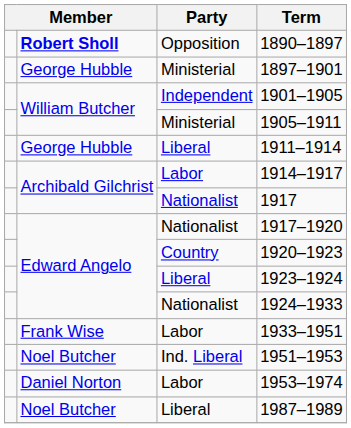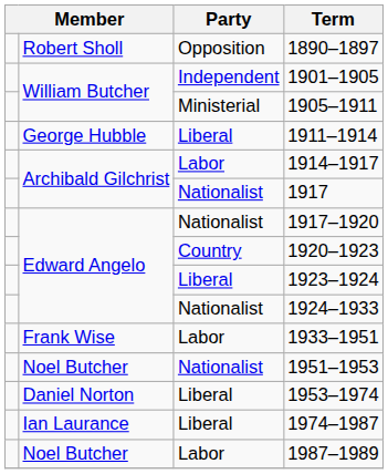1890–1897 | column 2: bold -> normal
- row: George Hubble | Ministerial | 1897–1901
1951–1953 | Party: Ind. Liberal -> Nationalist
1953–1974 | Party: Labor -> Liberal
+ row: Ian Laurance | Liberal | 1974–1987
1987–1989 | Party: Liberal -> Labor
